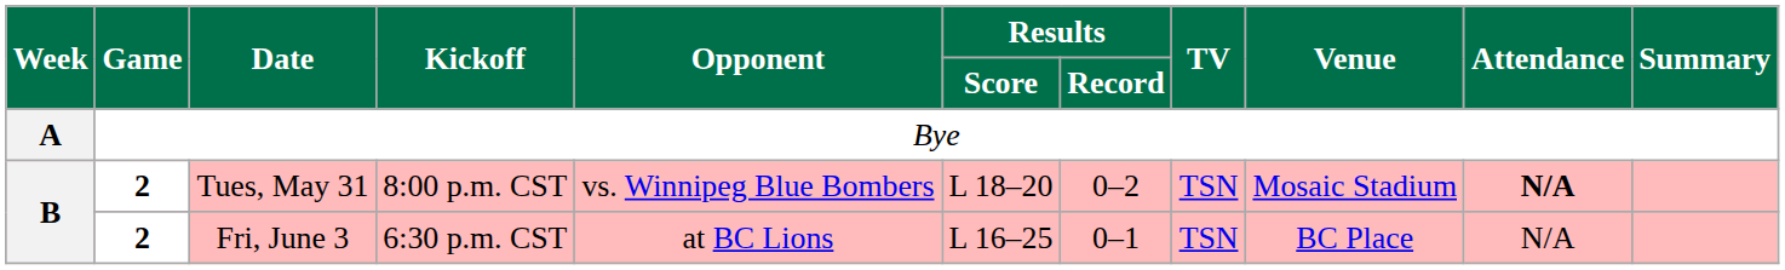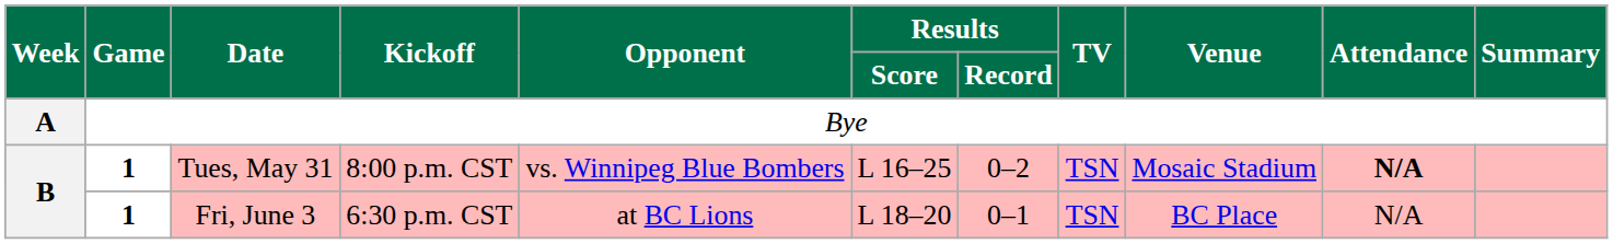Tues, May 31 | Game: 2 -> 1
Tues, May 31 | Results / Score: L 18–20 -> L 16–25
Fri, June 3 | Game: 2 -> 1
Fri, June 3 | Results / Score: L 16–25 -> L 18–20
